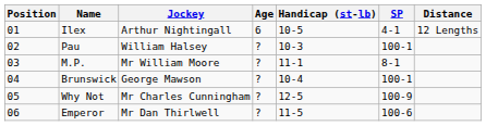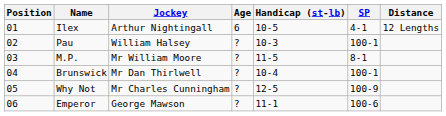M.P. | Handicap (st-lb): 11-1 -> 11-5
Brunswick | Jockey: George Mawson -> Mr Dan Thirlwell
Emperor | Jockey: Mr Dan Thirlwell -> George Mawson
Emperor | Handicap (st-lb): 11-5 -> 11-1
